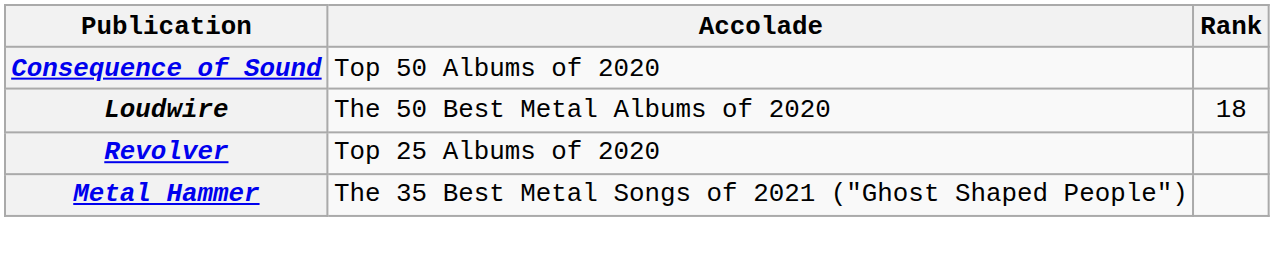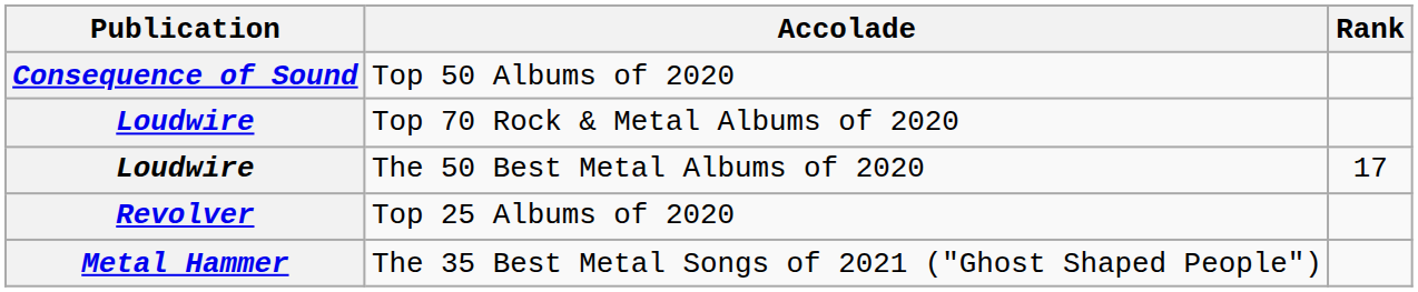+ row: Loudwire | Top 70 Rock & Metal Albums of 2020
The 50 Best Metal Albums of 2020 | Rank: 18 -> 17
